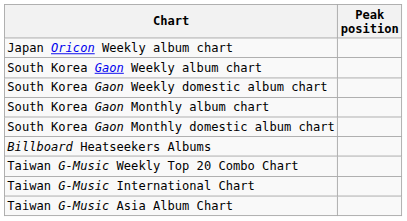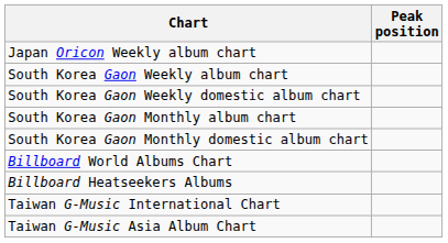+ row: Billboard World Albums Chart
- row: Taiwan G-Music Weekly Top 20 Combo Chart
